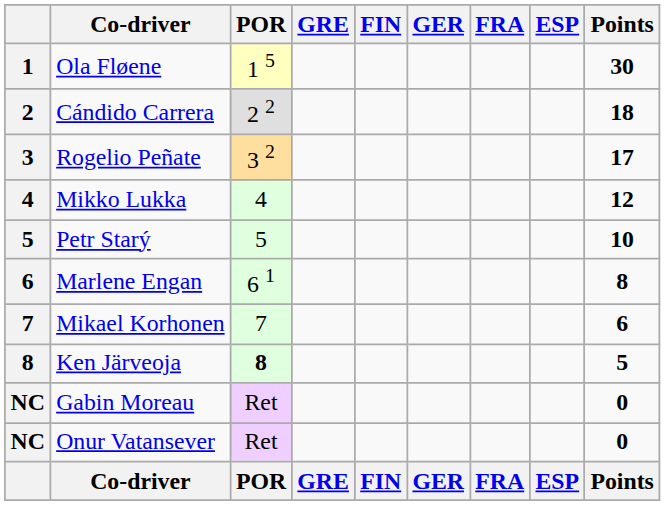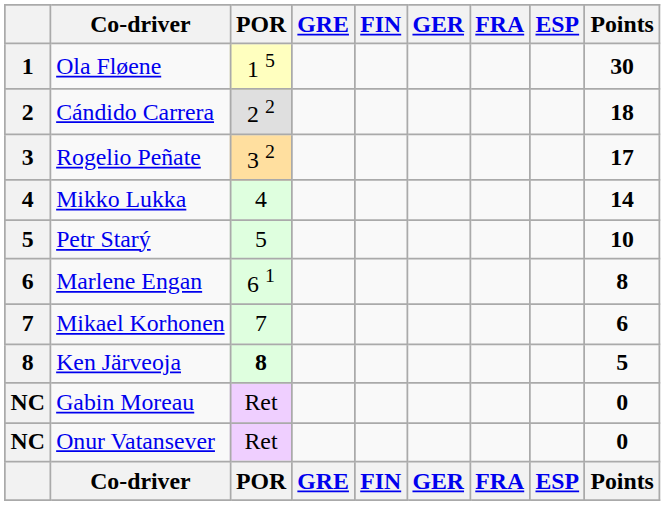Mikko Lukka | Points: 12 -> 14
